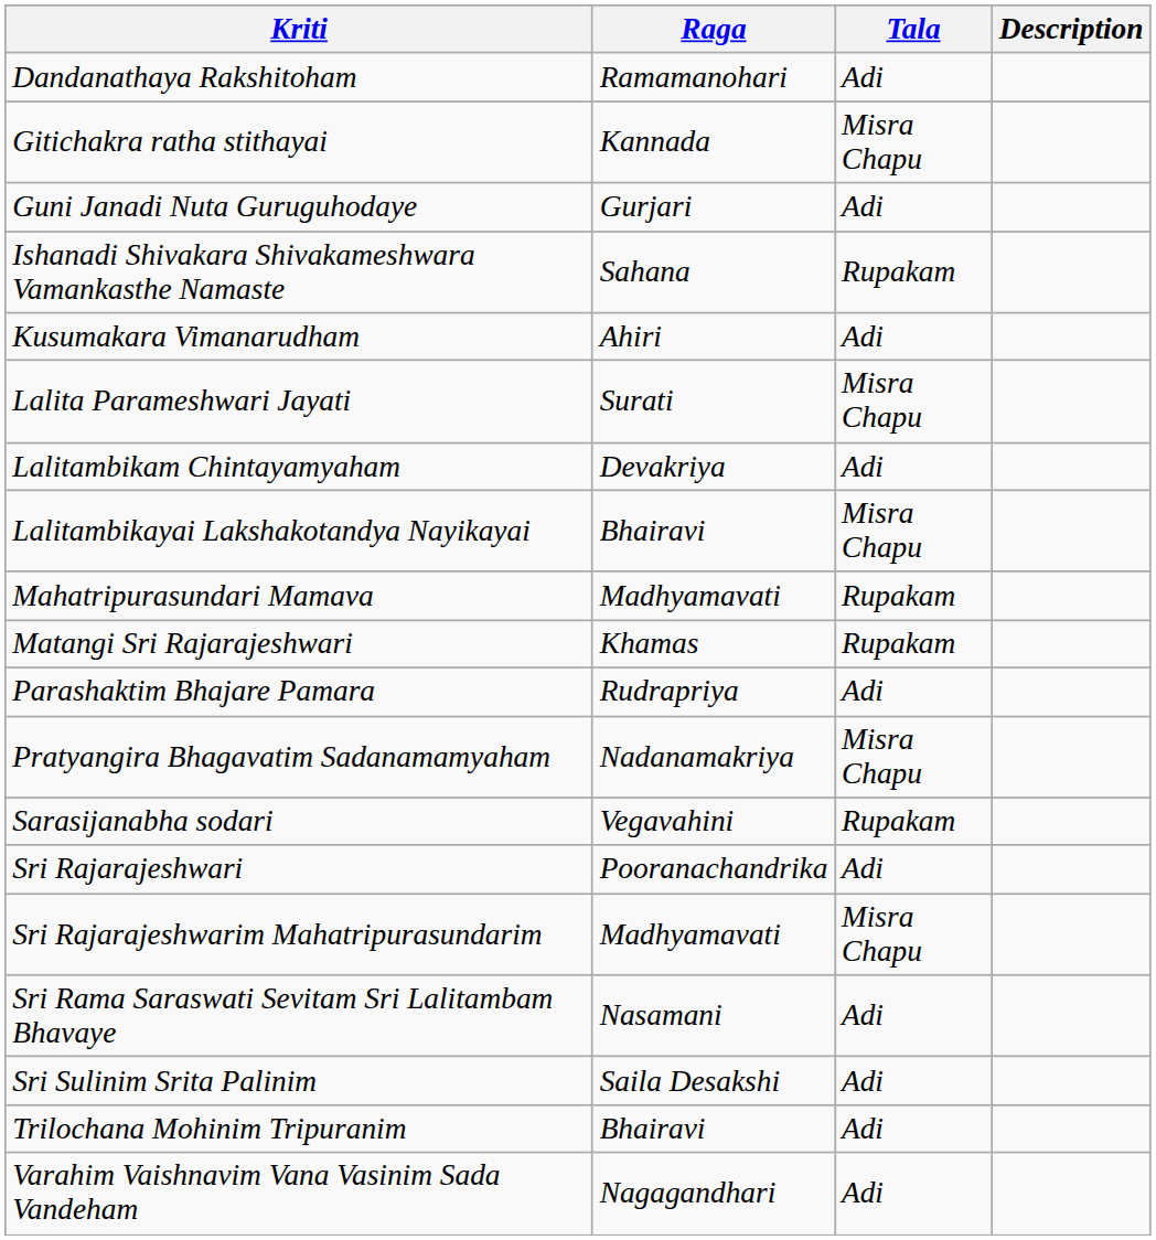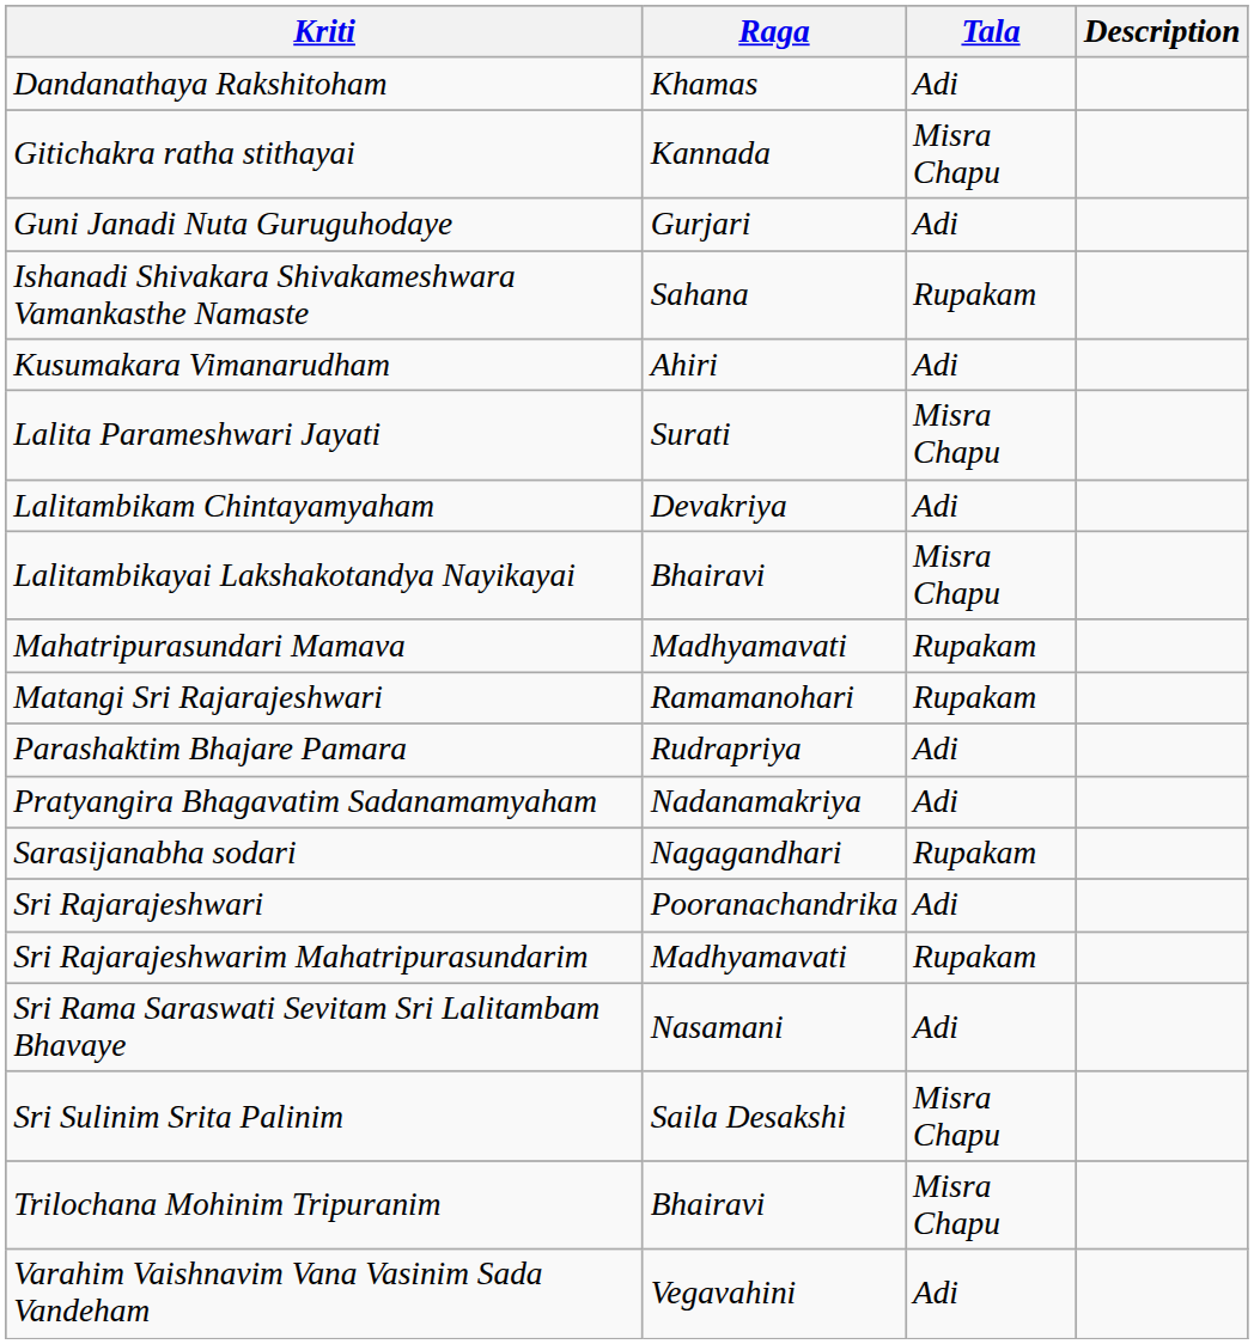Dandanathaya Rakshitoham | Raga: Ramamanohari -> Khamas
Matangi Sri Rajarajeshwari | Raga: Khamas -> Ramamanohari
Pratyangira Bhagavatim Sadanamamyaham | Tala: Misra Chapu -> Adi
Sarasijanabha sodari | Raga: Vegavahini -> Nagagandhari
Sri Rajarajeshwarim Mahatripurasundarim | Tala: Misra Chapu -> Rupakam
Sri Sulinim Srita Palinim | Tala: Adi -> Misra Chapu
Trilochana Mohinim Tripuranim | Tala: Adi -> Misra Chapu
Varahim Vaishnavim Vana Vasinim Sada Vandeham | Raga: Nagagandhari -> Vegavahini
